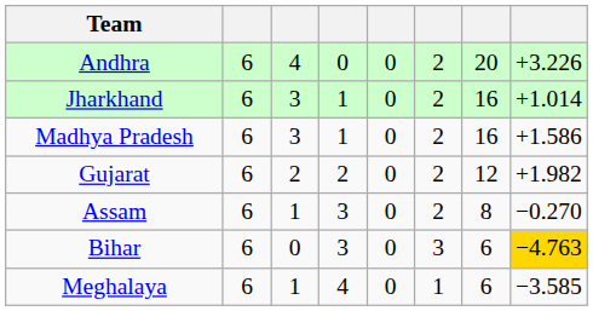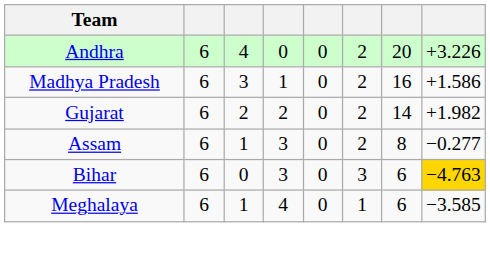- row: Jharkhand | 6 | 3 | 1 | 0 | 2 | 16 | +1.014
Gujarat | column 7: 12 -> 14
Assam | column 8: −0.270 -> −0.277
